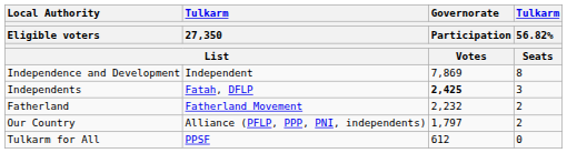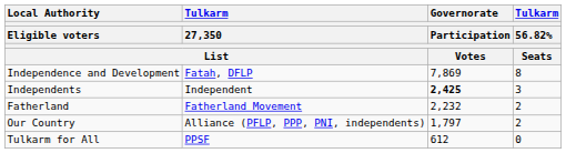Independence and Development | Tulkarm / 27,350 / List: Independent -> Fatah, DFLP
Independents | Tulkarm / 27,350 / List: Fatah, DFLP -> Independent
